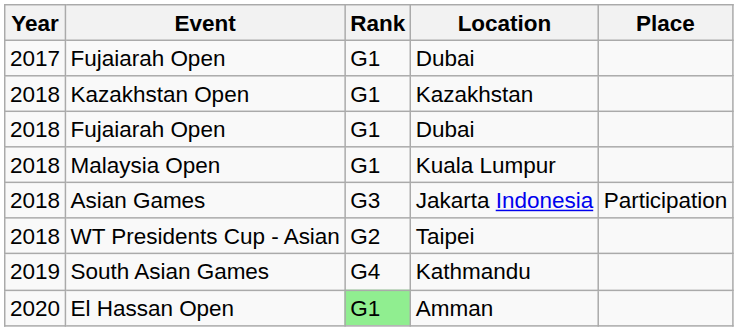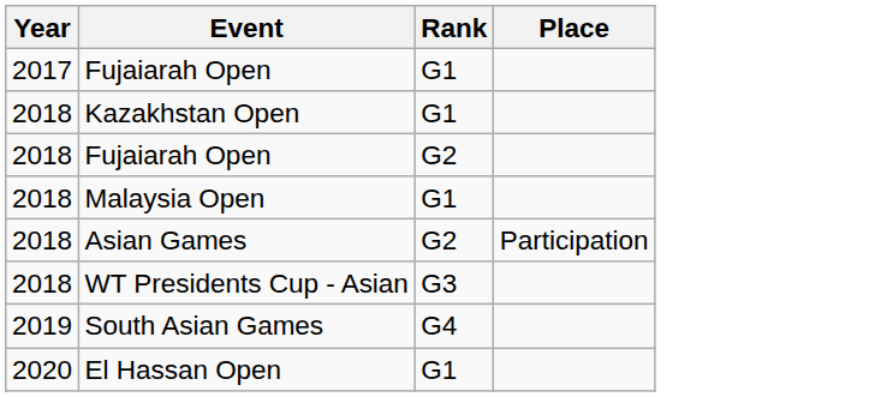- column: Location | Dubai | Kazakhstan | Dubai | Kuala Lumpur | Jakarta Indonesia | Taipei | Kathmandu | Amman
2018 / Fujaiarah Open | Rank: G1 -> G2
Asian Games | Rank: G3 -> G2
WT Presidents Cup - Asian | Rank: G2 -> G3
El Hassan Open | Rank: lightgreen background -> no background
